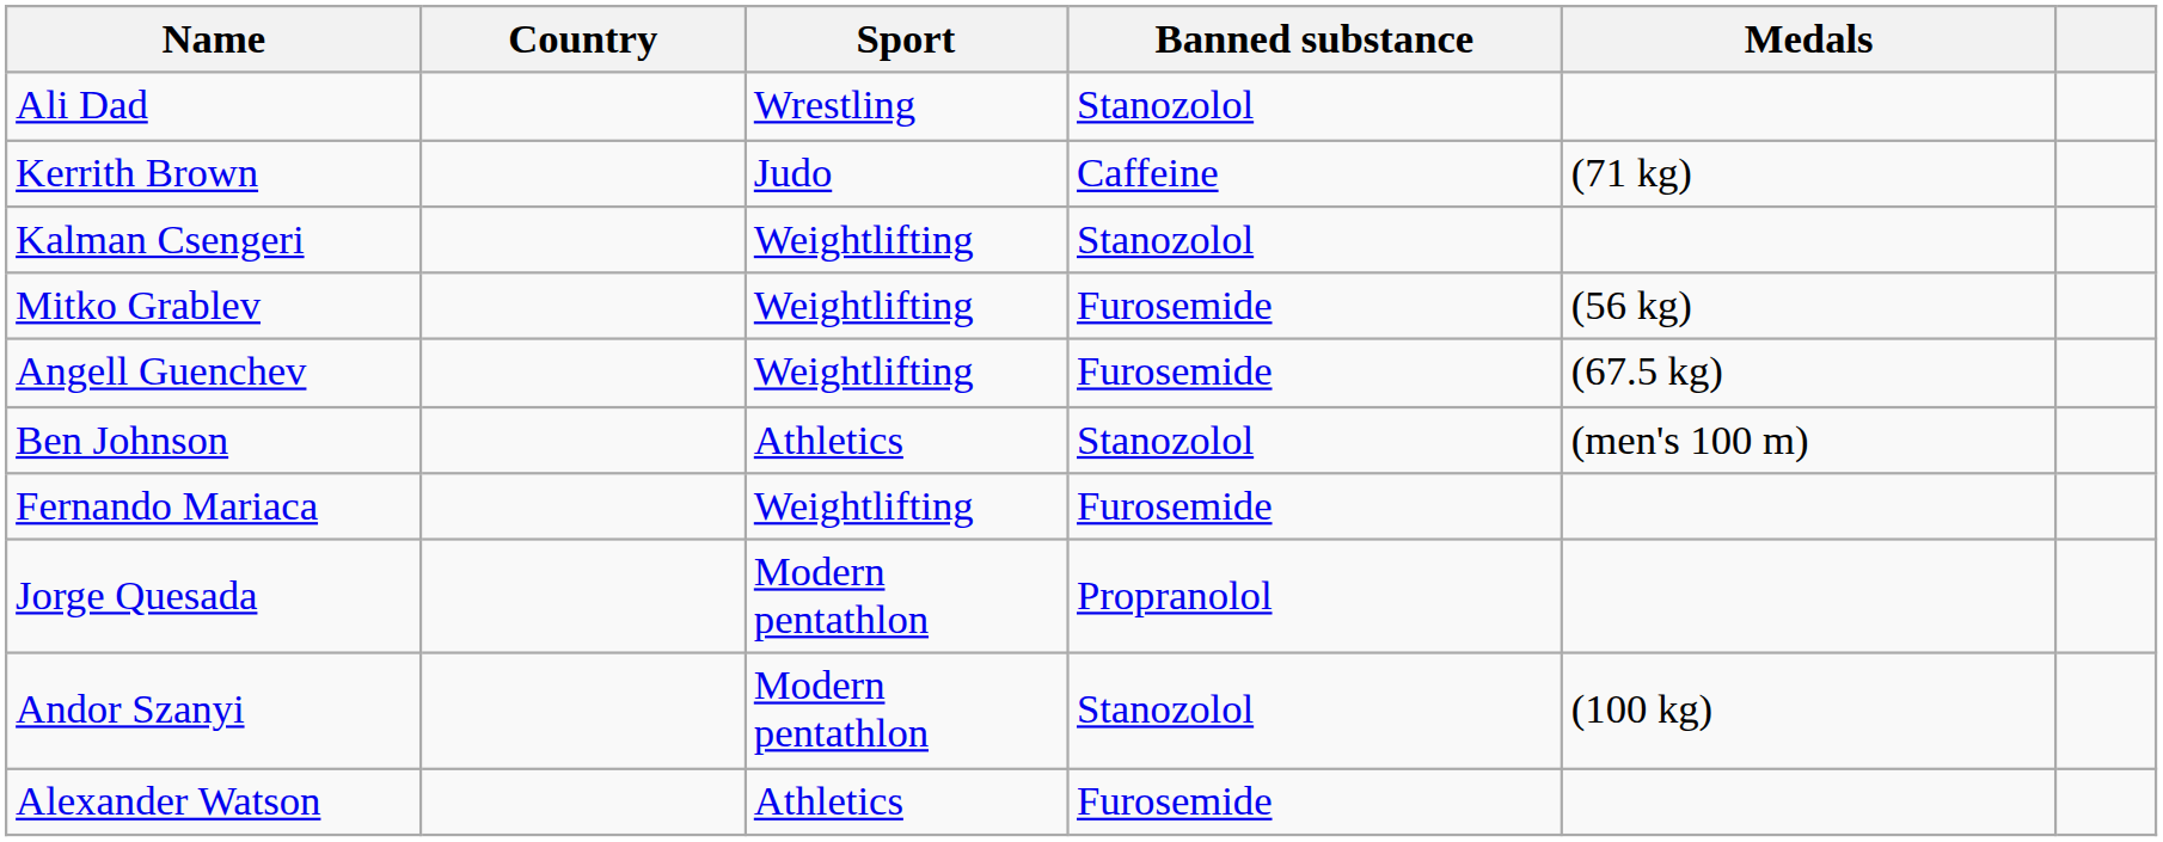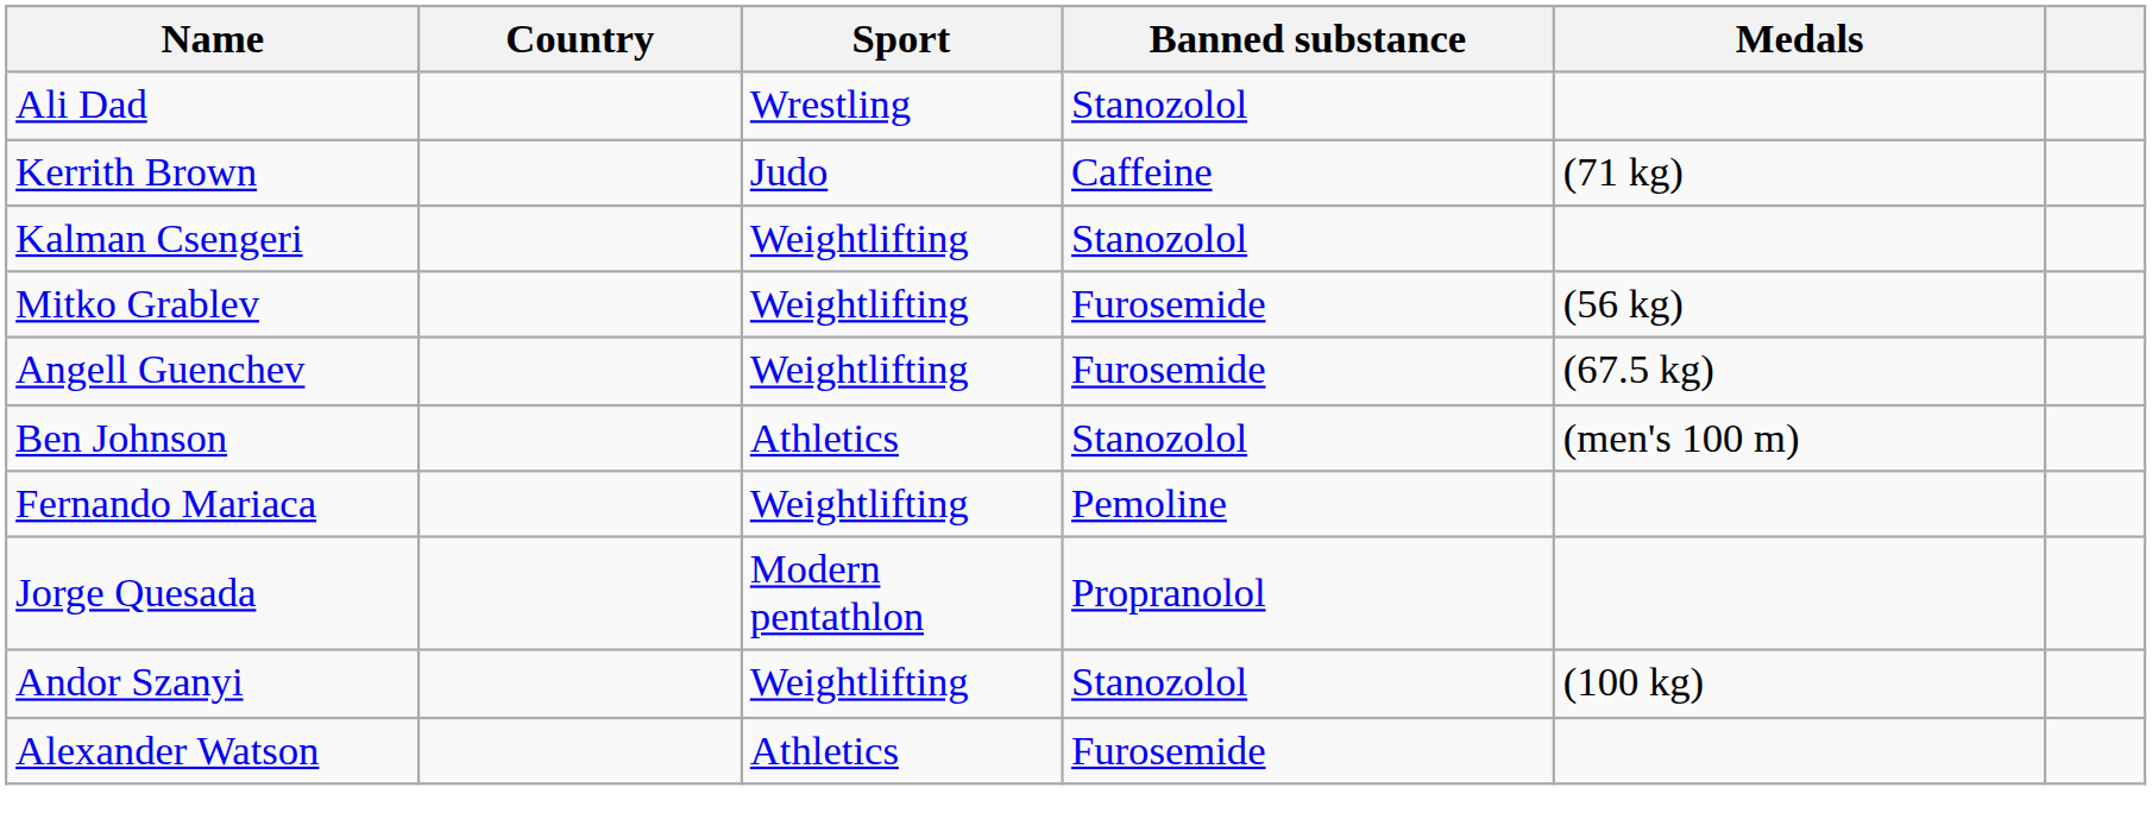Fernando Mariaca | Banned substance: Furosemide -> Pemoline
Andor Szanyi | Sport: Modern pentathlon -> Weightlifting
